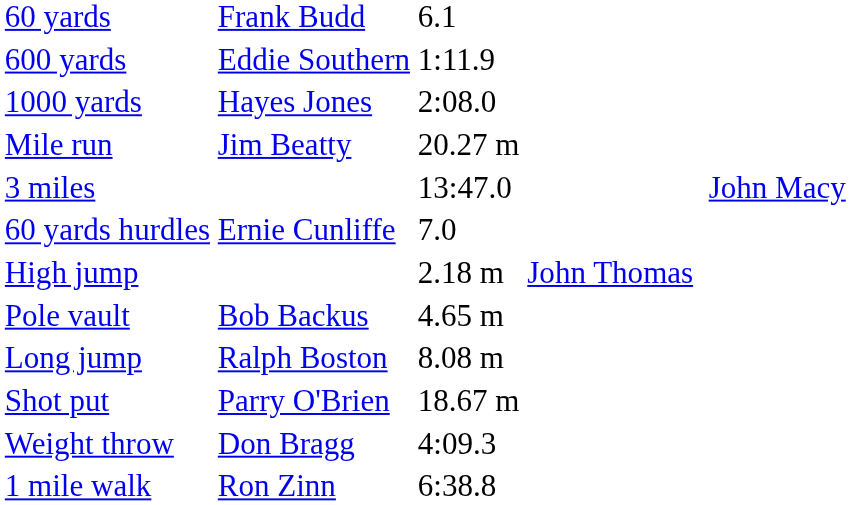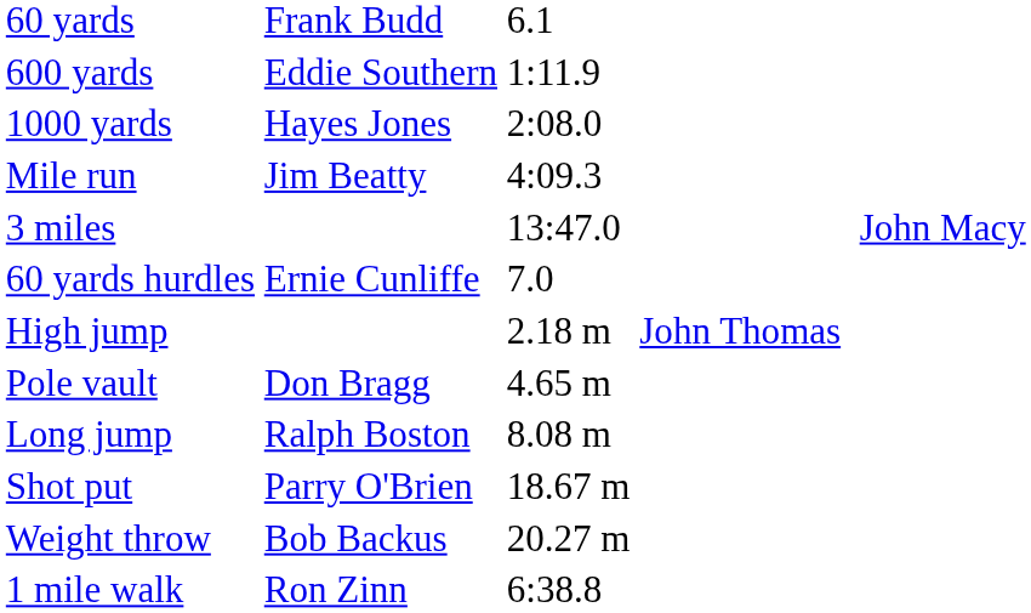Mile run | column 3: 20.27 m -> 4:09.3
Pole vault | column 2: Bob Backus -> Don Bragg
Weight throw | column 2: Don Bragg -> Bob Backus
Weight throw | column 3: 4:09.3 -> 20.27 m
